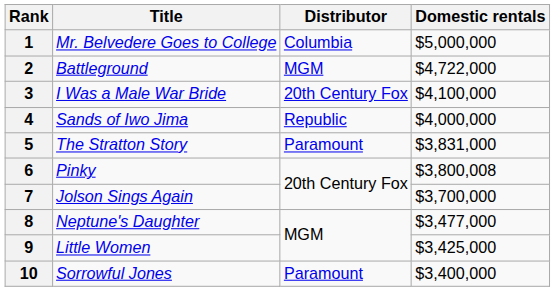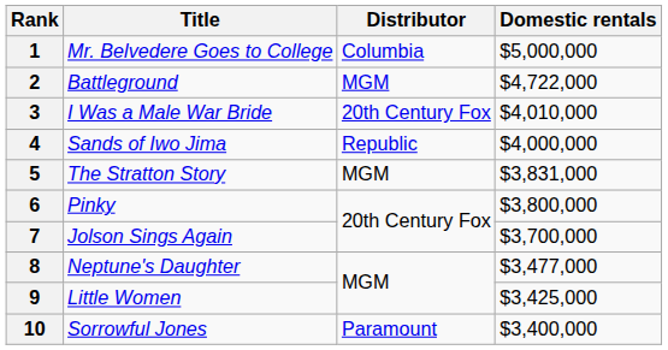3 | Domestic rentals: $4,100,000 -> $4,010,000
5 | Distributor: Paramount -> MGM
6 | Domestic rentals: $3,800,008 -> $3,800,000
